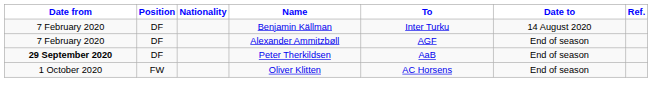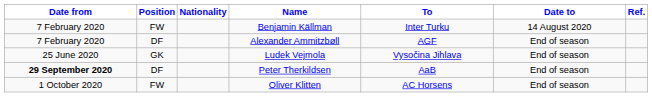Benjamin Källman | Position: DF -> FW
+ row: 25 June 2020 | GK | Ludek Vejmola | Vysočina Jihlava | End of season
